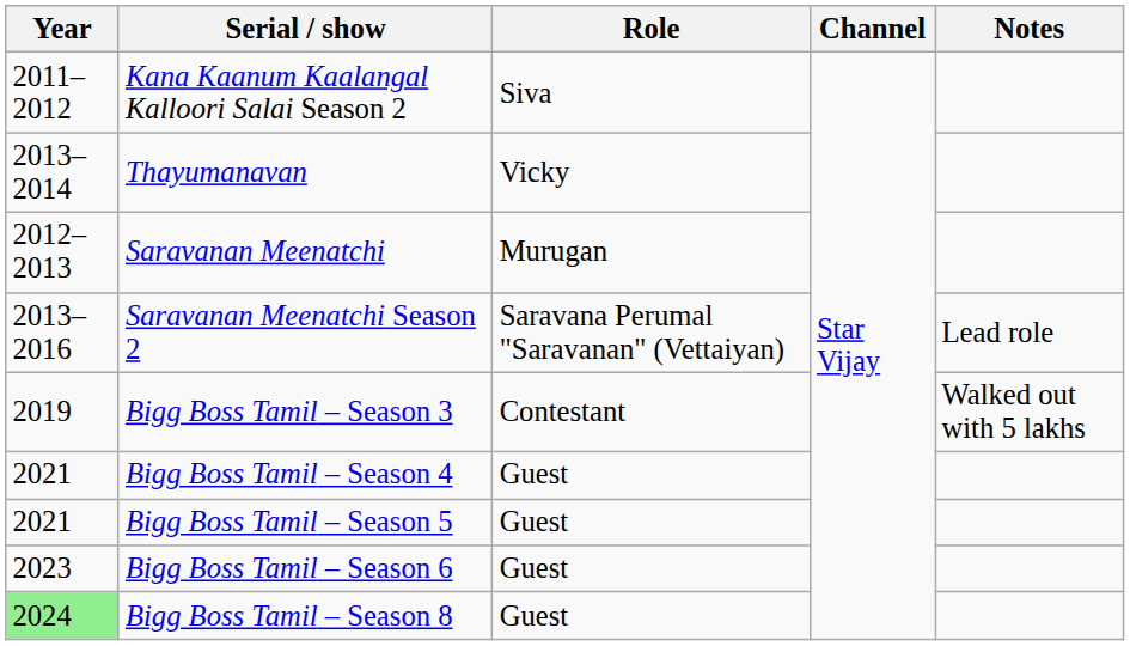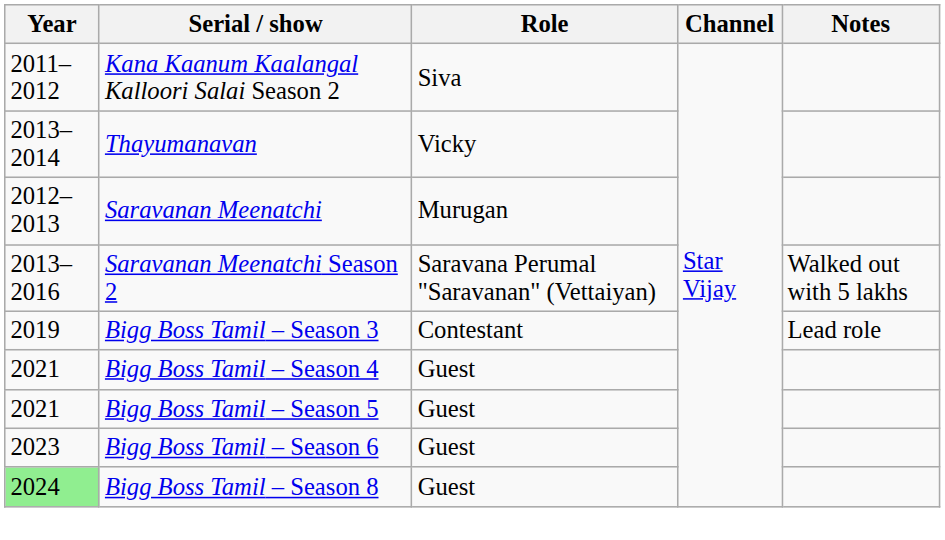Saravanan Meenatchi Season 2 | Notes: Lead role -> Walked out with 5 lakhs
Bigg Boss Tamil – Season 3 | Notes: Walked out with 5 lakhs -> Lead role
